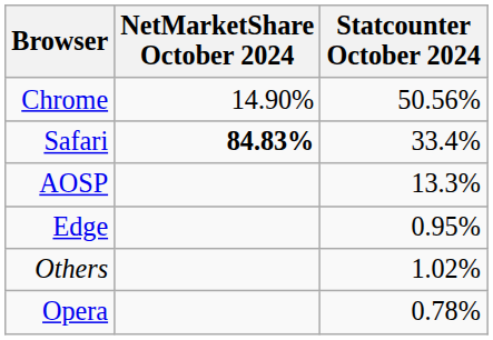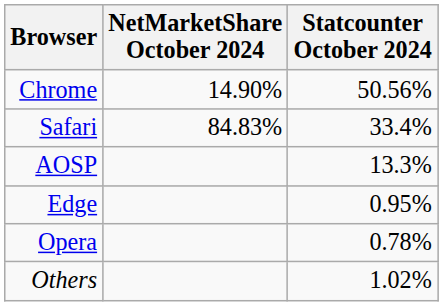Safari | NetMarketShare October 2024: bold -> normal
rows swapped: Opera <-> Others
